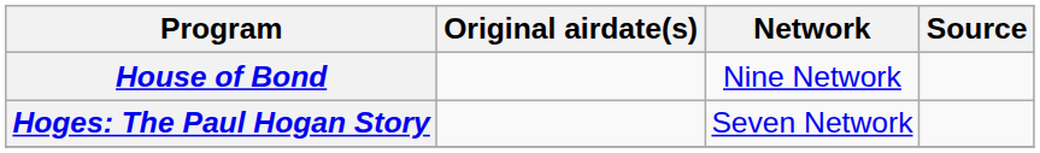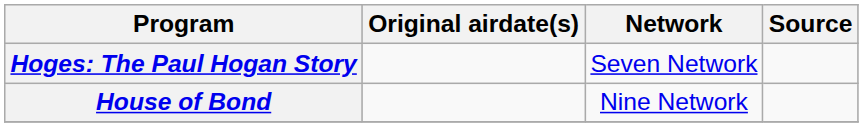rows swapped: Hoges: The Paul Hogan Story <-> House of Bond
